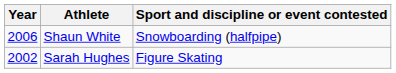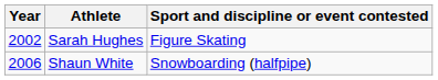rows swapped: Sarah Hughes <-> Shaun White
